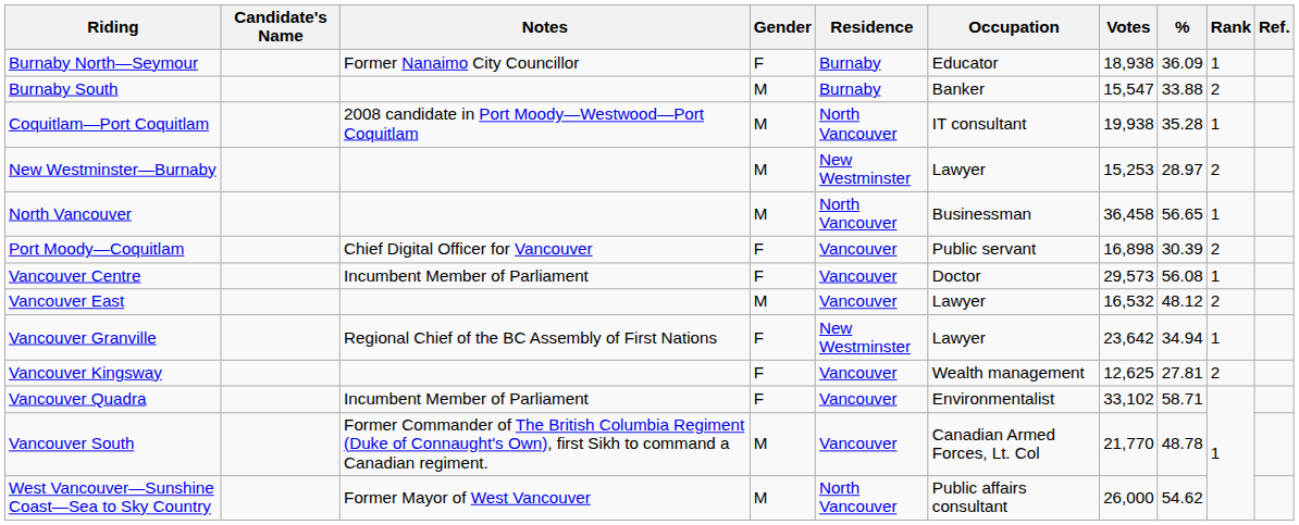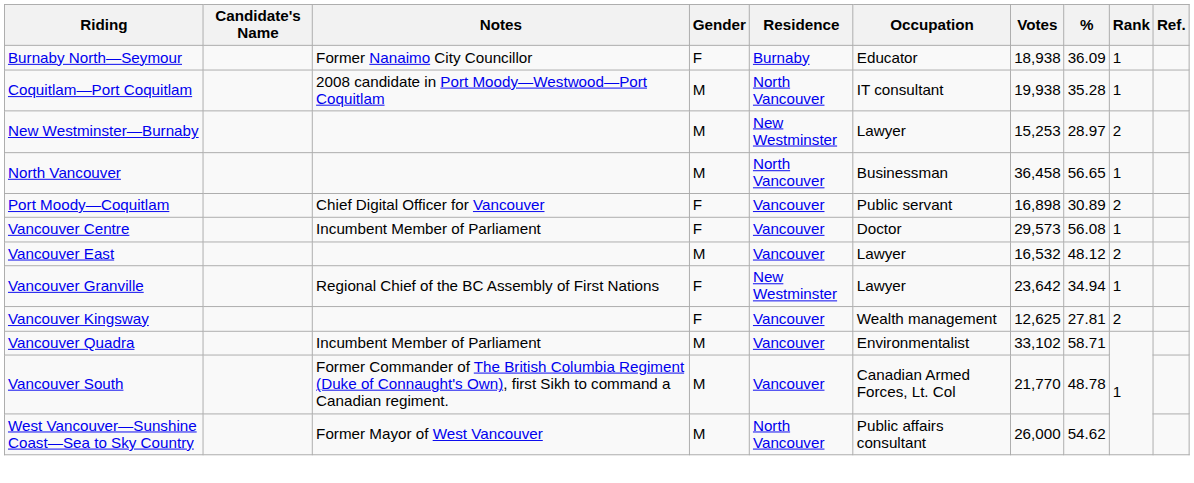- row: Burnaby South | M | Burnaby | Banker | 15,547 | 33.88 | 2
Port Moody—Coquitlam | %: 30.39 -> 30.89
Vancouver Quadra | Gender: F -> M
